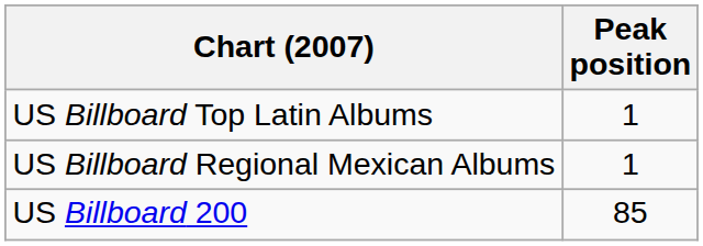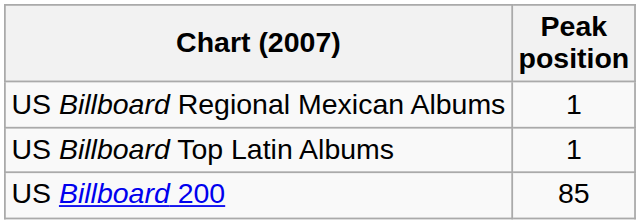rows swapped: US Billboard Top Latin Albums <-> US Billboard Regional Mexican Albums
